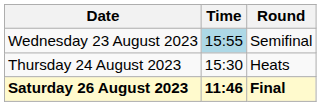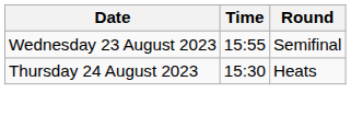Wednesday 23 August 2023 | Time: lightblue background -> no background
- row: Saturday 26 August 2023 | 11:46 | Final
